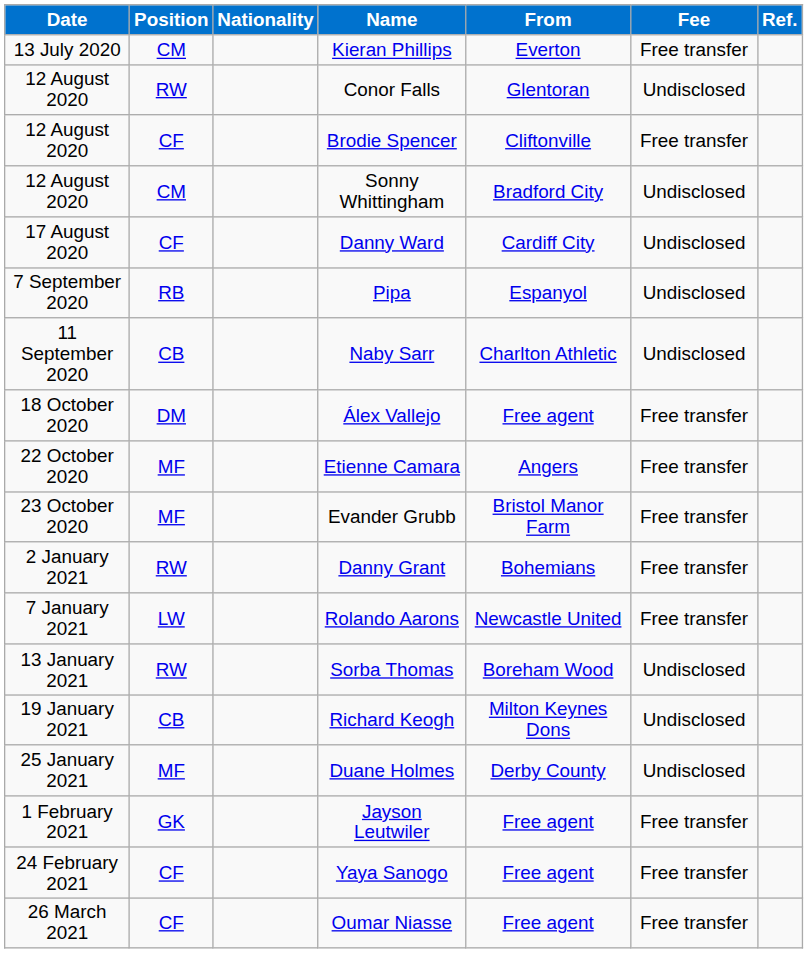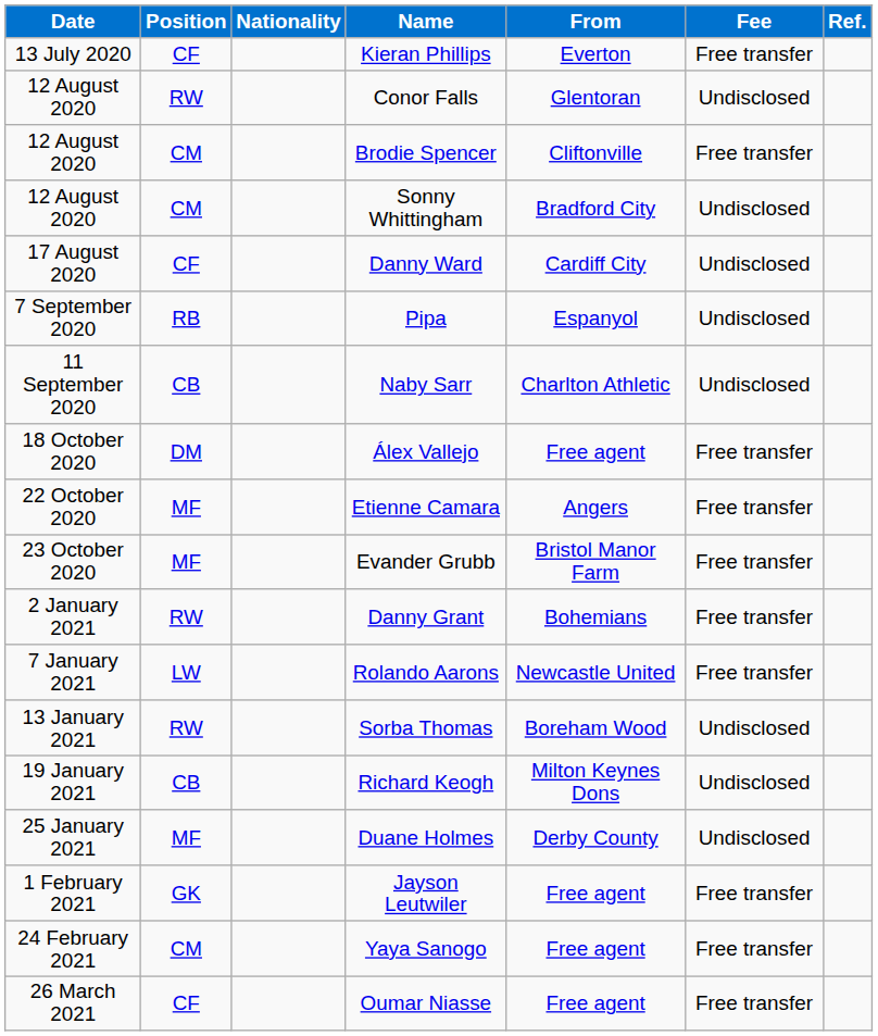Kieran Phillips | Position: CM -> CF
Brodie Spencer | Position: CF -> CM
Yaya Sanogo | Position: CF -> CM
